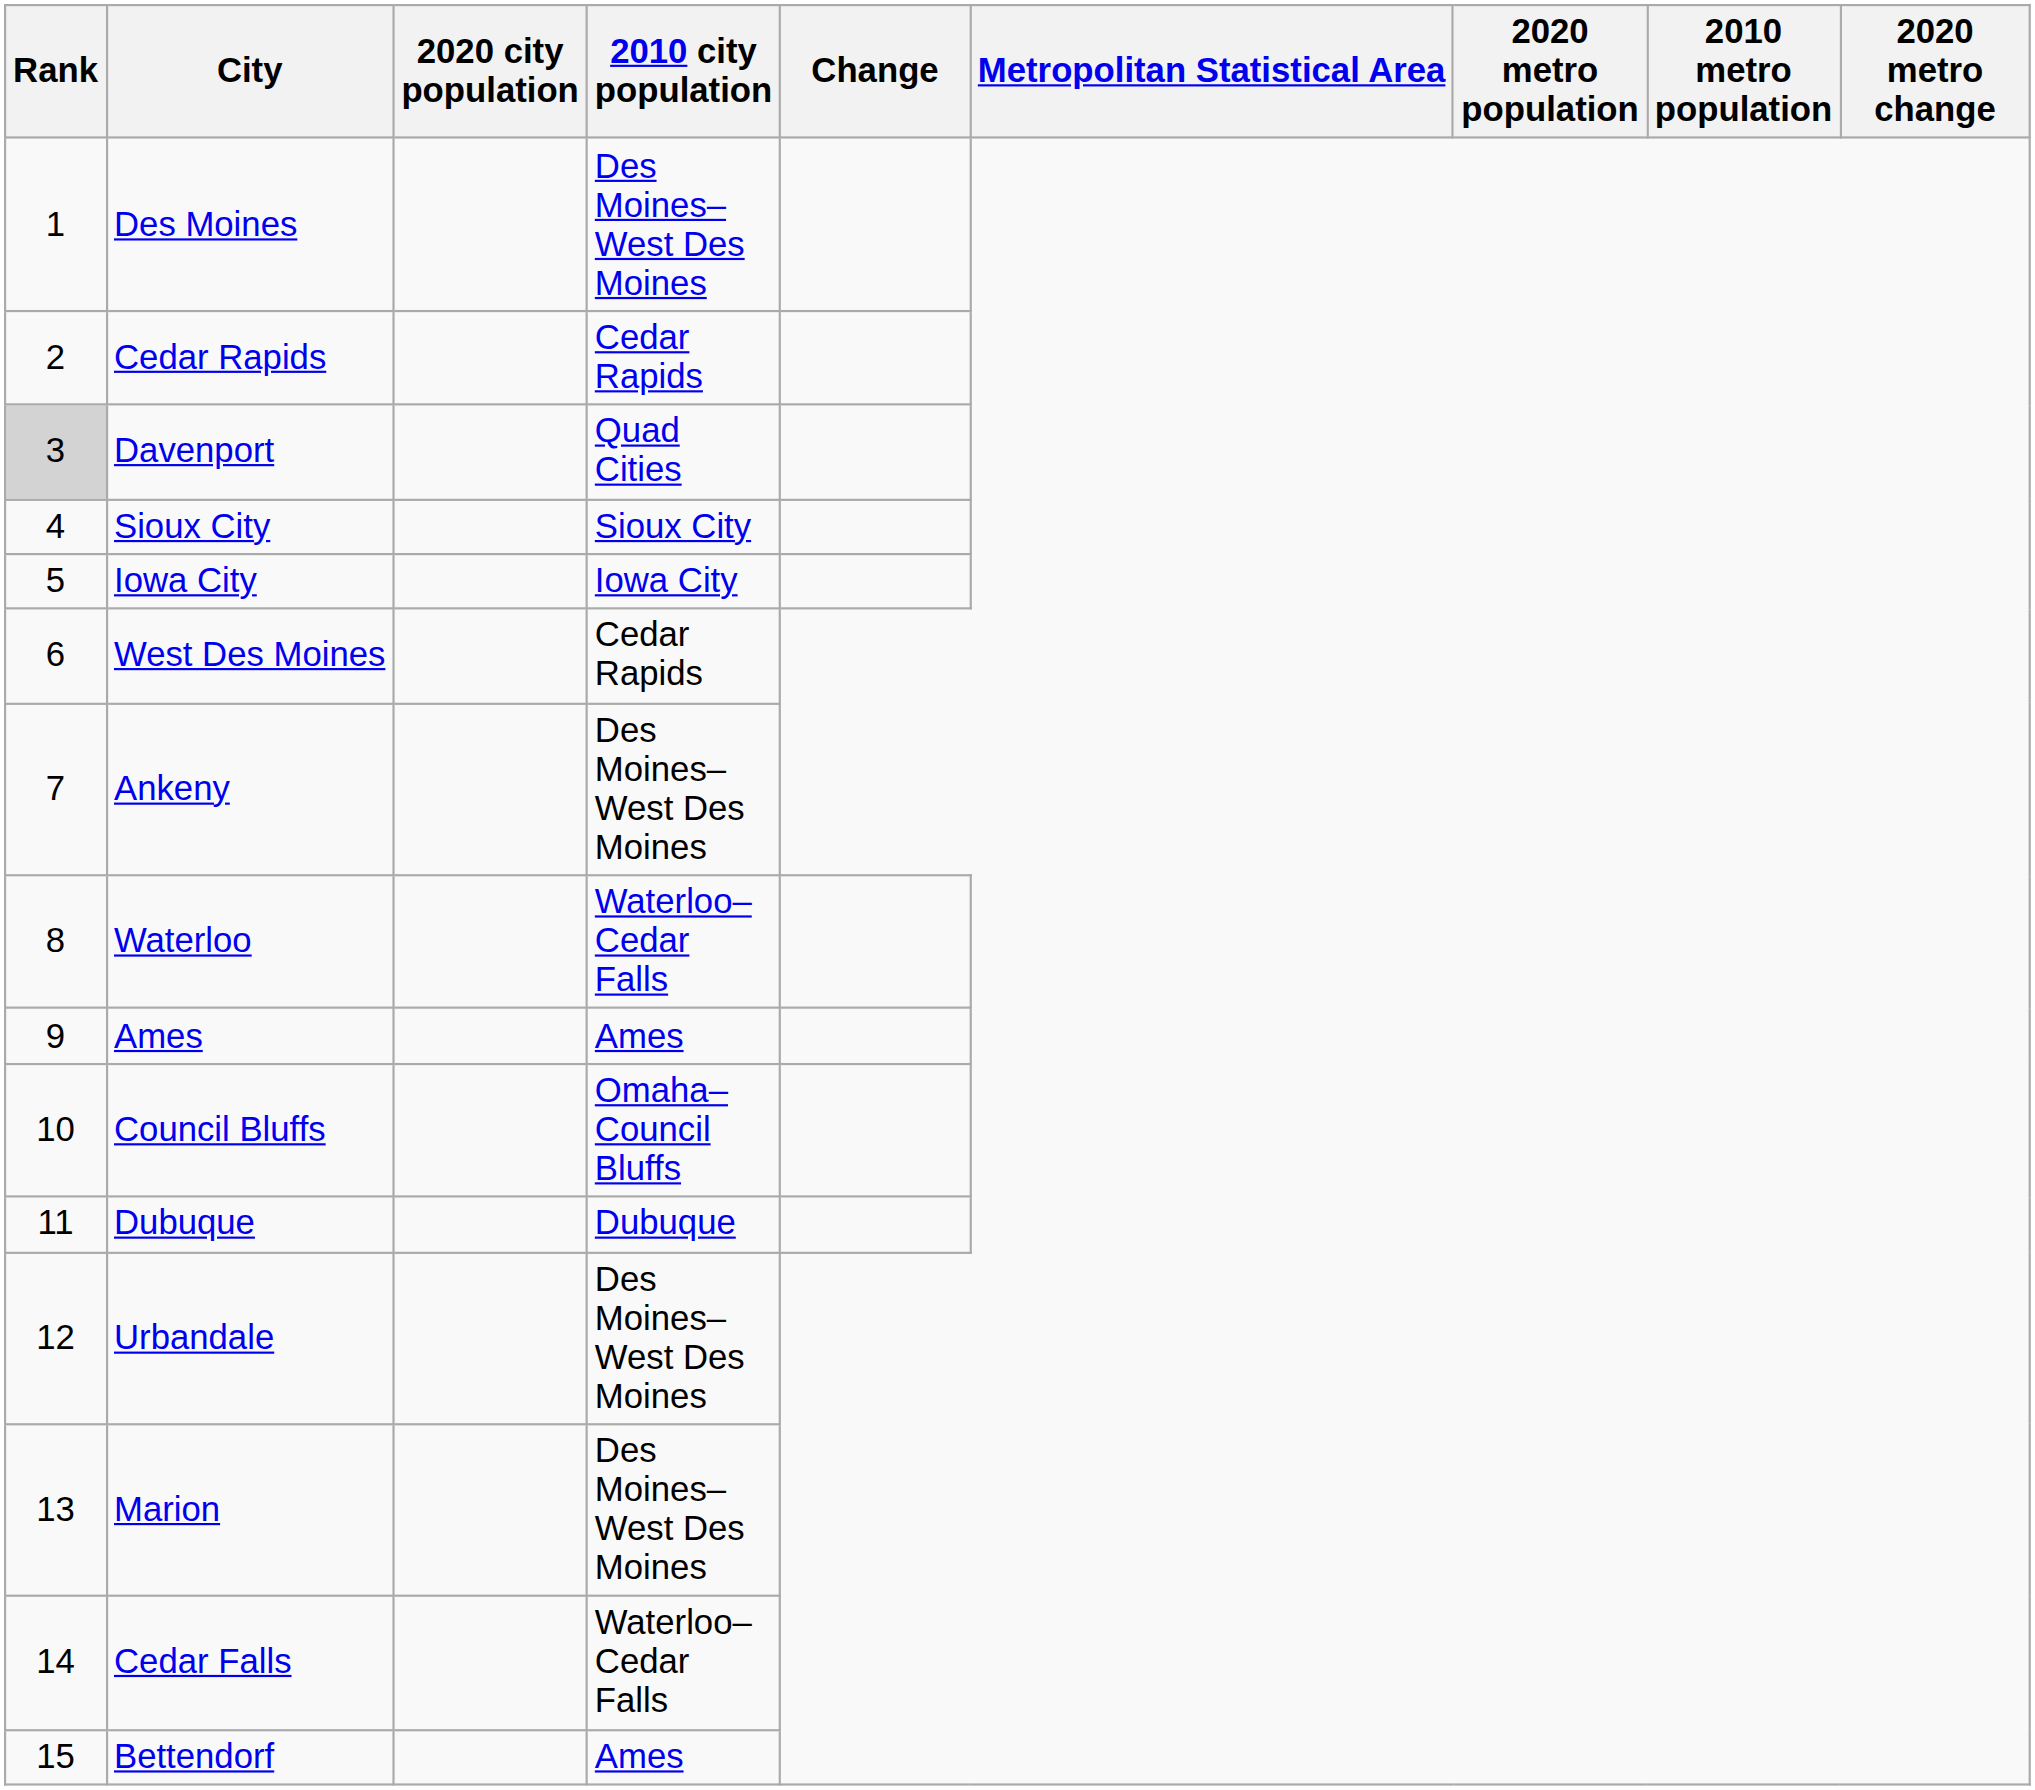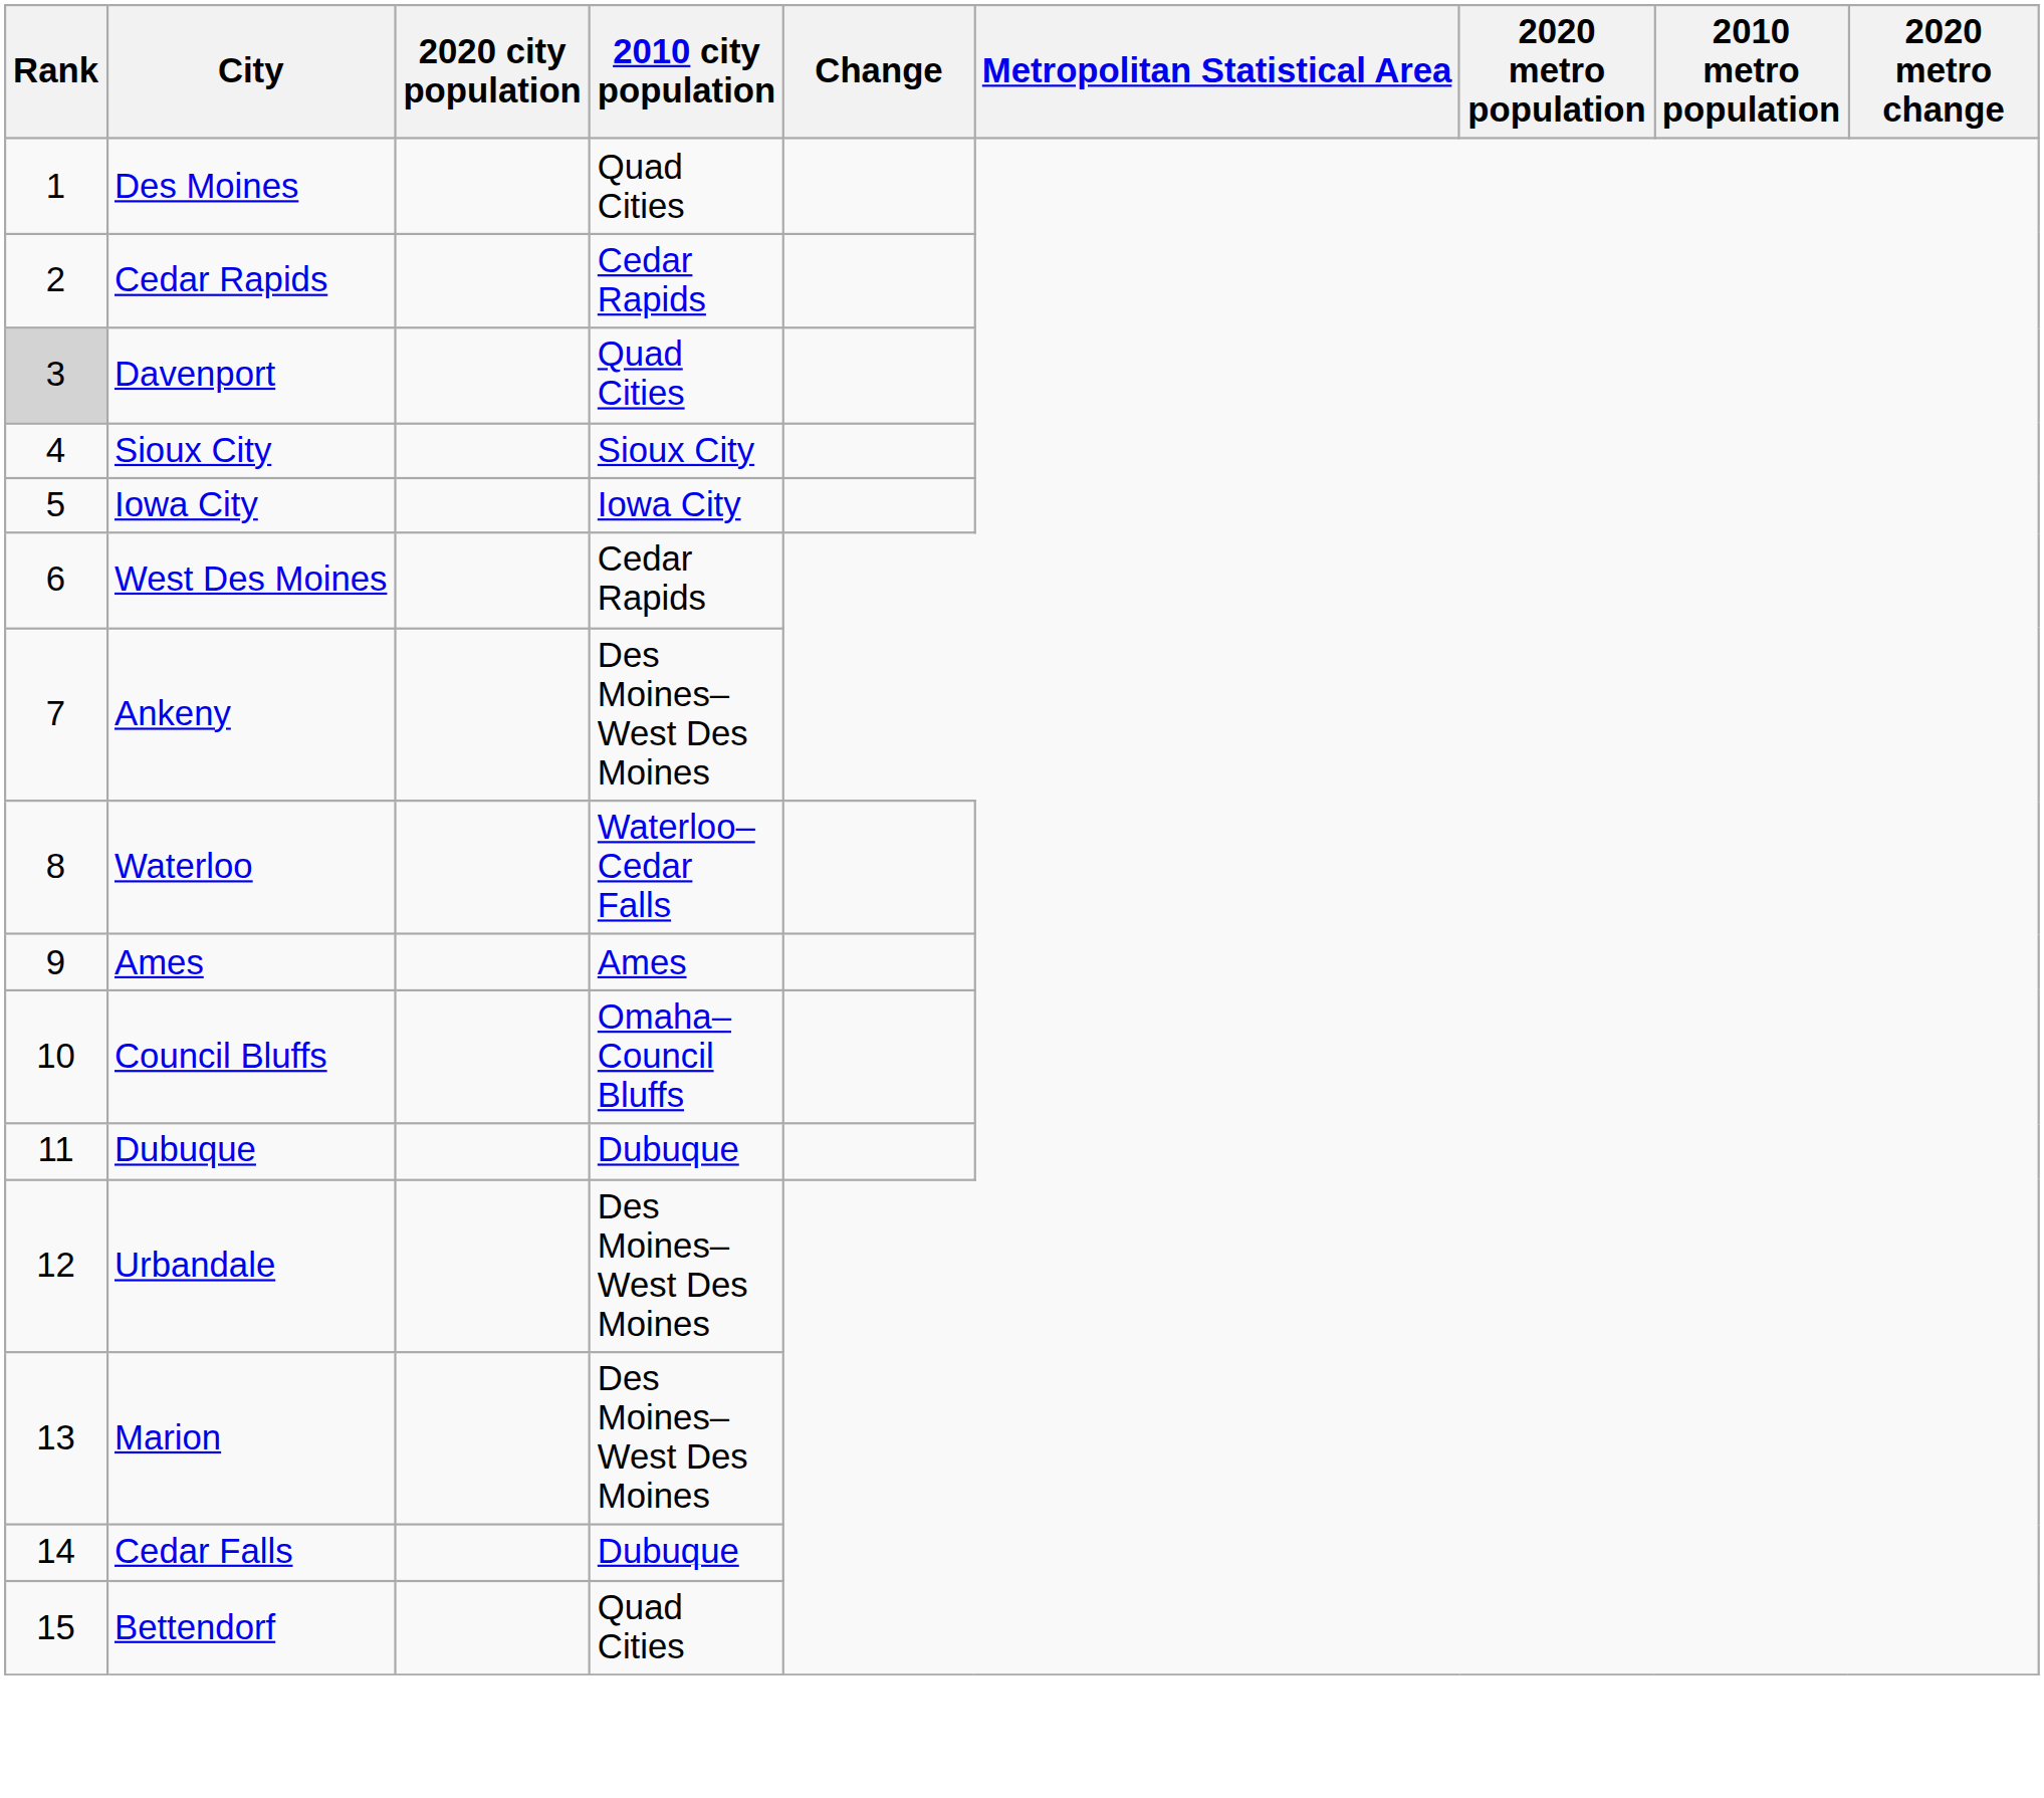Des Moines | 2010 city population: Des Moines–West Des Moines -> Quad Cities
Cedar Falls | 2010 city population: Waterloo–Cedar Falls -> Dubuque
Bettendorf | 2010 city population: Ames -> Quad Cities
